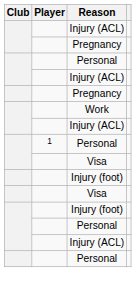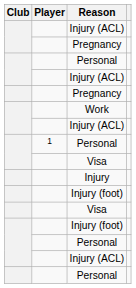+ row: Injury
